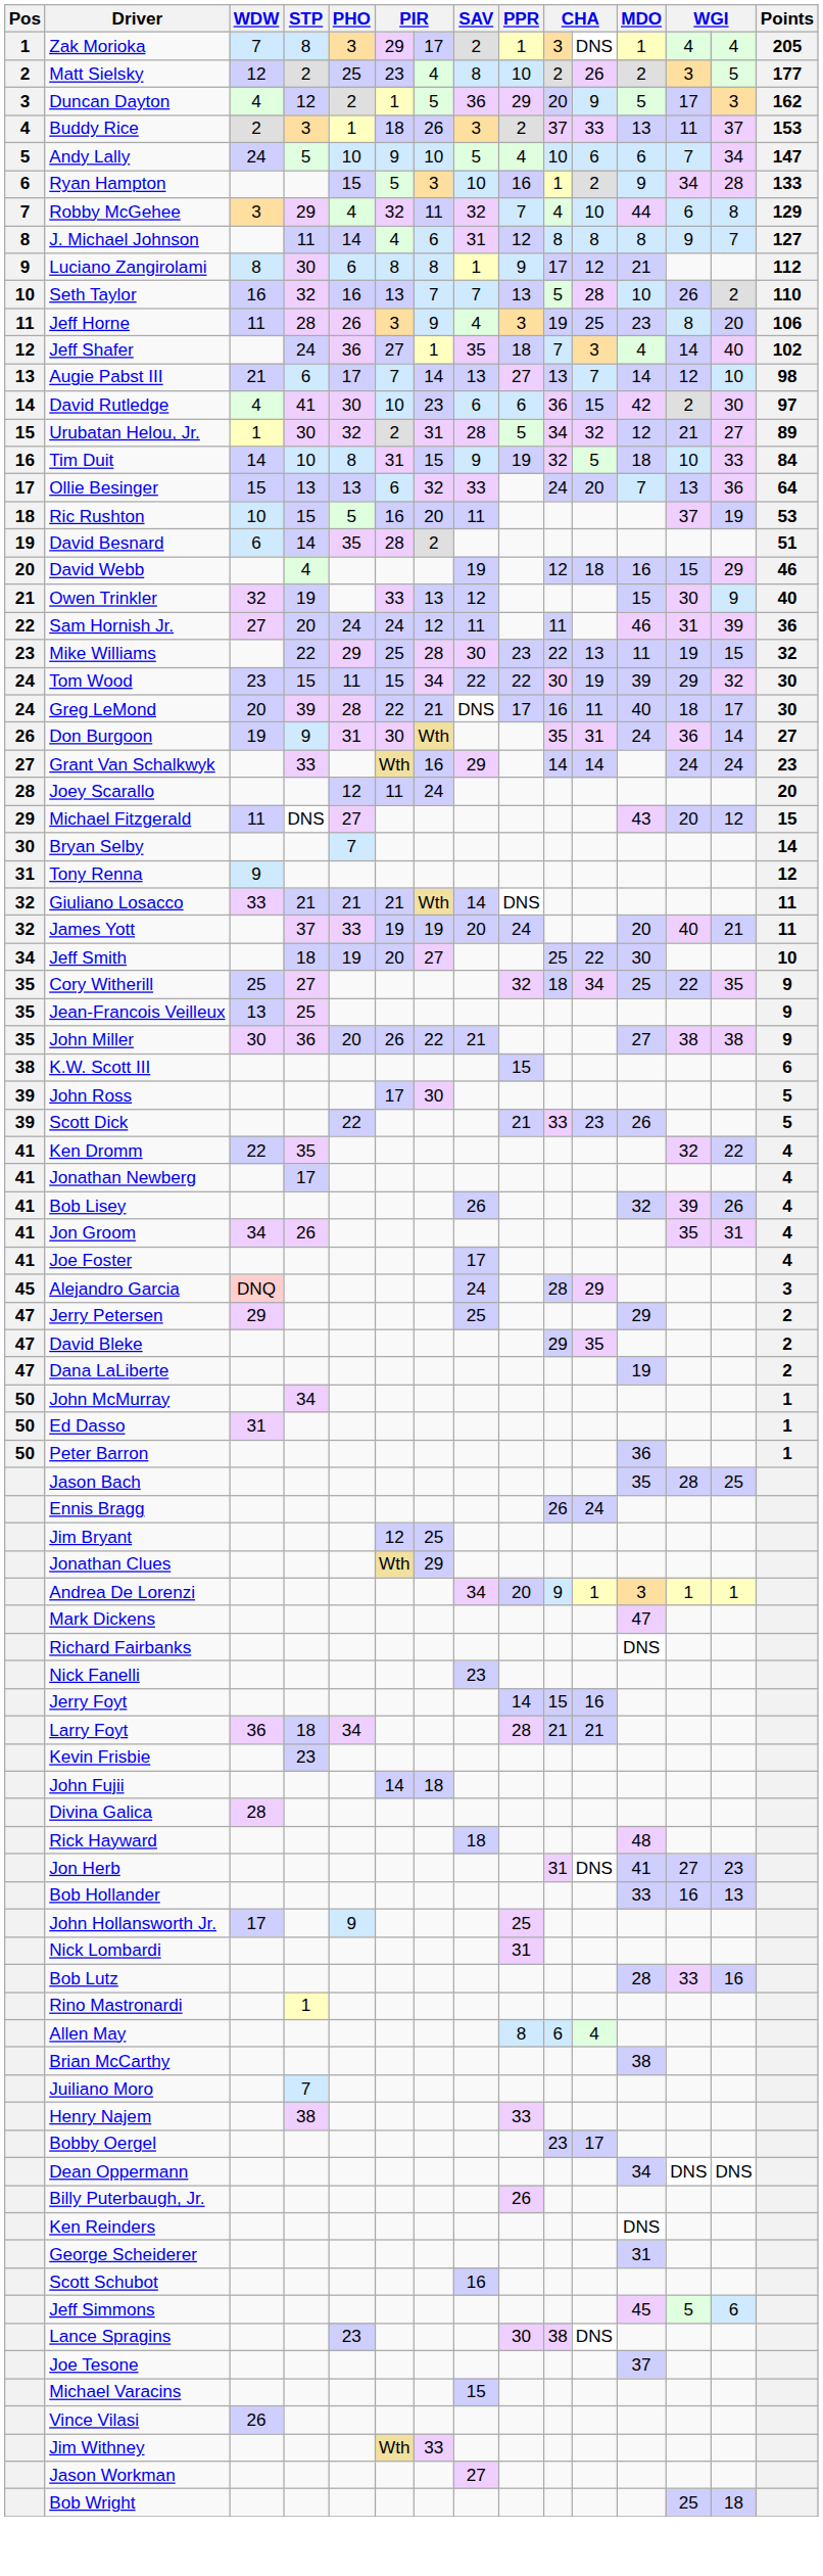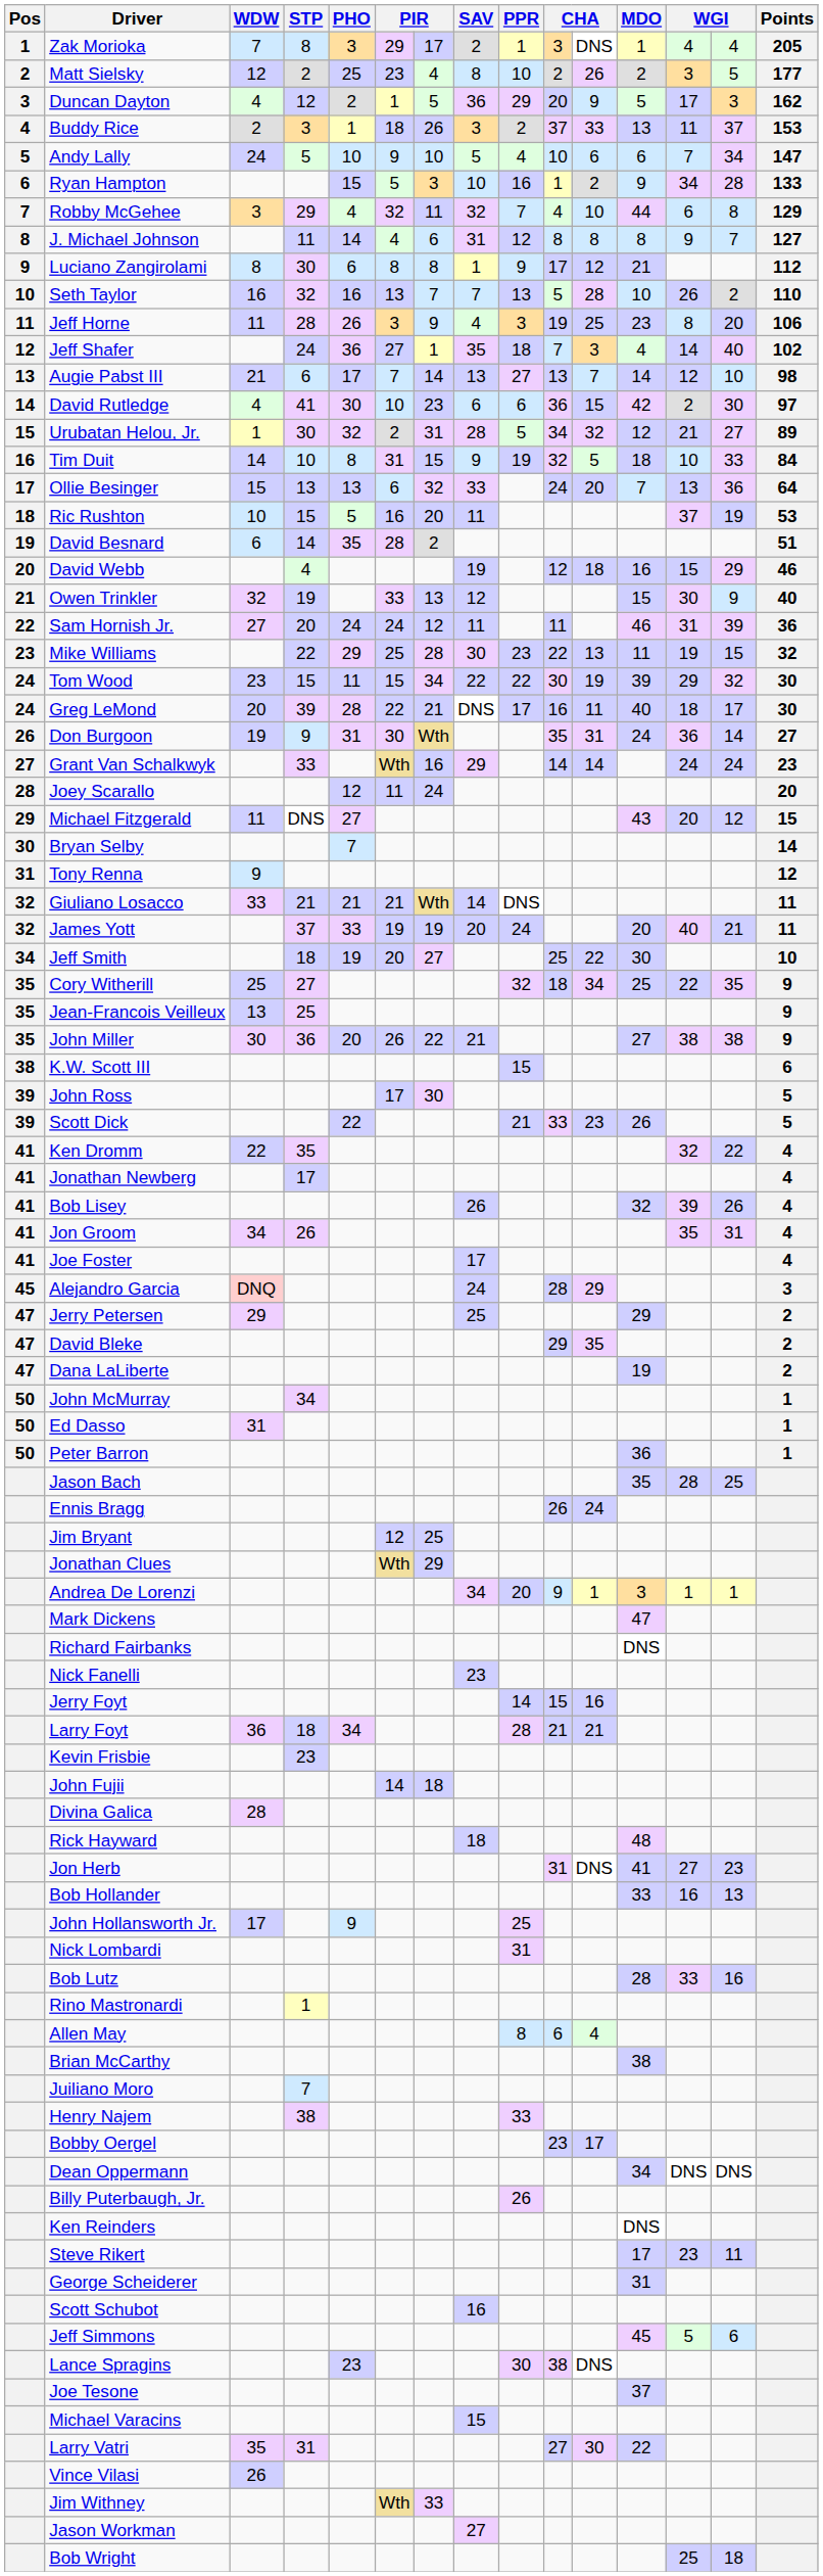+ row: Steve Rikert | 17 | 23 | 11
+ row: Larry Vatri | 35 | 31 | 27 | 30 | 22
